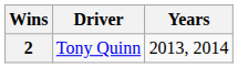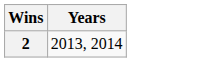- column: Driver | Tony Quinn
